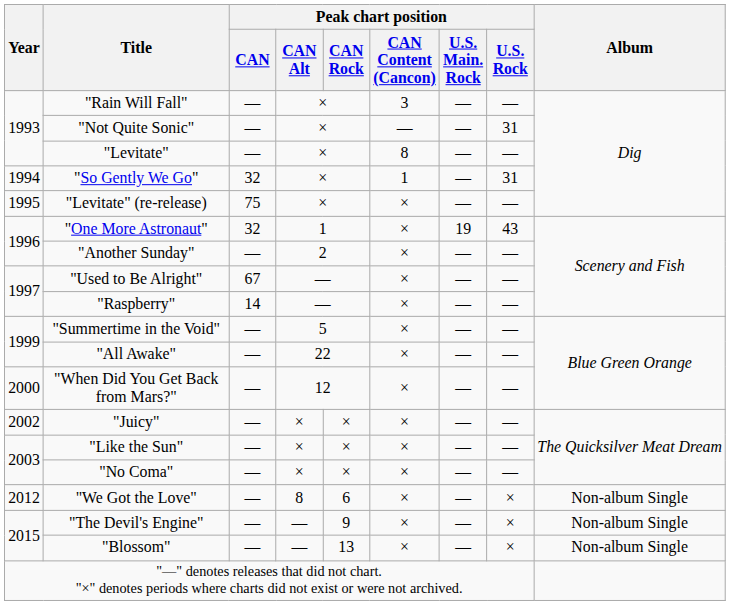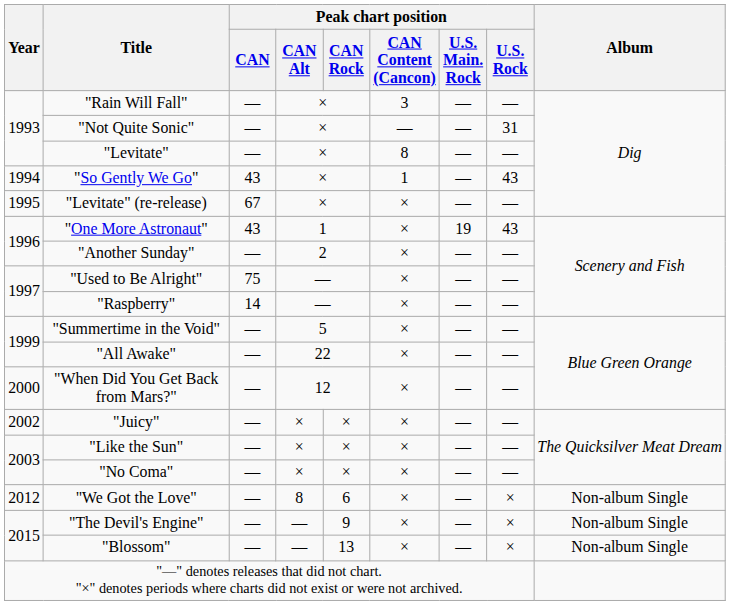"So Gently We Go" | Peak chart position / CAN: 32 -> 43
"So Gently We Go" | Peak chart position / U.S. Rock: 31 -> 43
"Levitate" (re-release) | Peak chart position / CAN: 75 -> 67
"One More Astronaut" | Peak chart position / CAN: 32 -> 43
"Used to Be Alright" | Peak chart position / CAN: 67 -> 75
